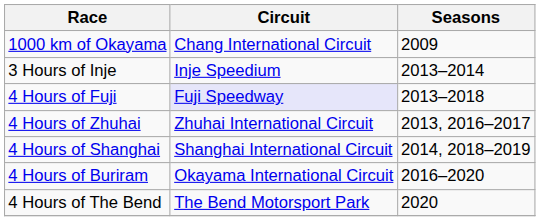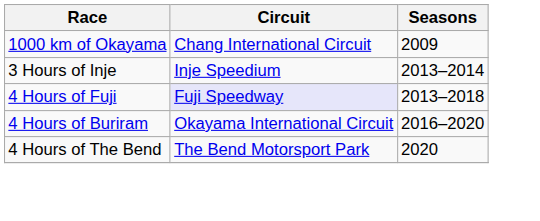- row: 4 Hours of Zhuhai | Zhuhai International Circuit | 2013, 2016–2017
- row: 4 Hours of Shanghai | Shanghai International Circuit | 2014, 2018–2019
